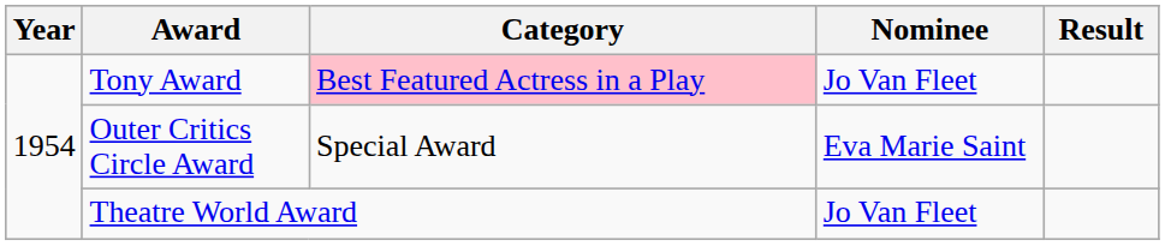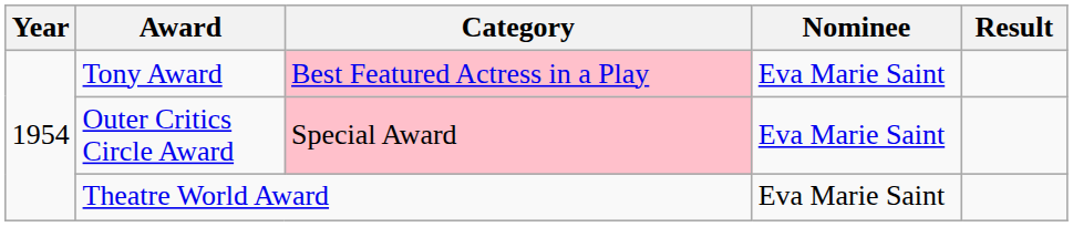Tony Award | Nominee: Jo Van Fleet -> Eva Marie Saint
Outer Critics Circle Award | Category: no background -> pink background
Theatre World Award | Nominee: Jo Van Fleet -> Eva Marie Saint
